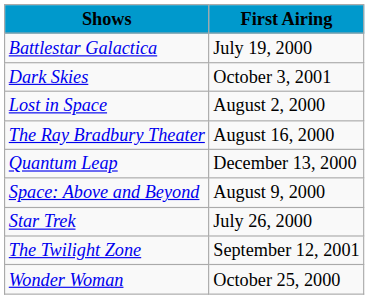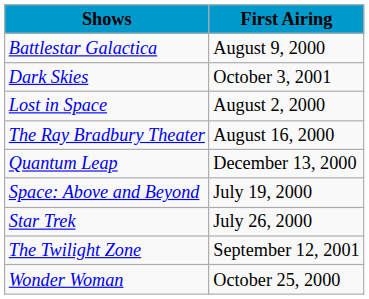Battlestar Galactica | First Airing: July 19, 2000 -> August 9, 2000
Space: Above and Beyond | First Airing: August 9, 2000 -> July 19, 2000
